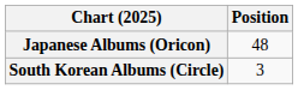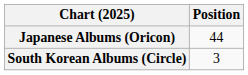Japanese Albums (Oricon) | Position: 48 -> 44
